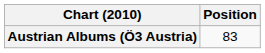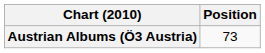Austrian Albums (Ö3 Austria) | Position: 83 -> 73
